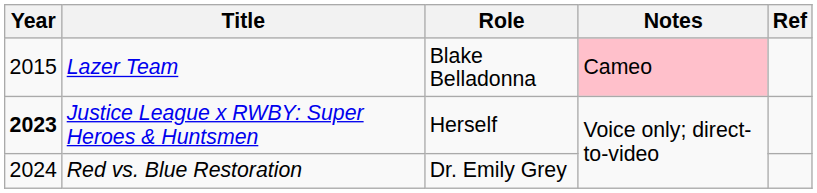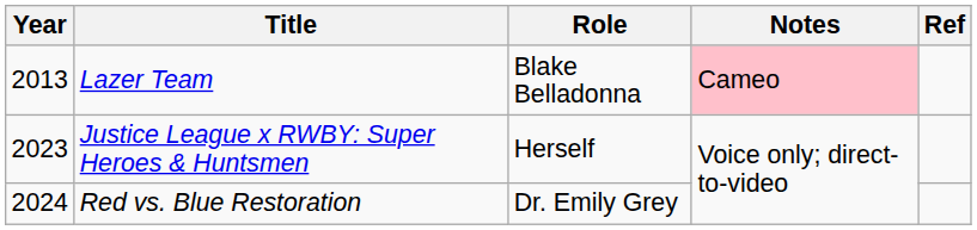Lazer Team | Year: 2015 -> 2013
Justice League x RWBY: Super Heroes & Huntsmen | Year: bold -> normal
